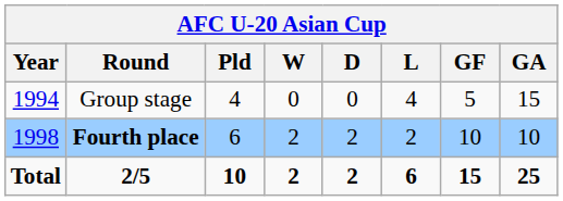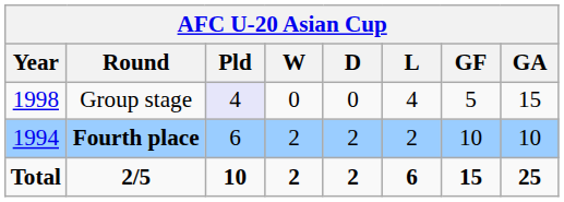Group stage | Year: 1994 -> 1998
Group stage | Pld: no background -> lavender background
Fourth place | Year: 1998 -> 1994
